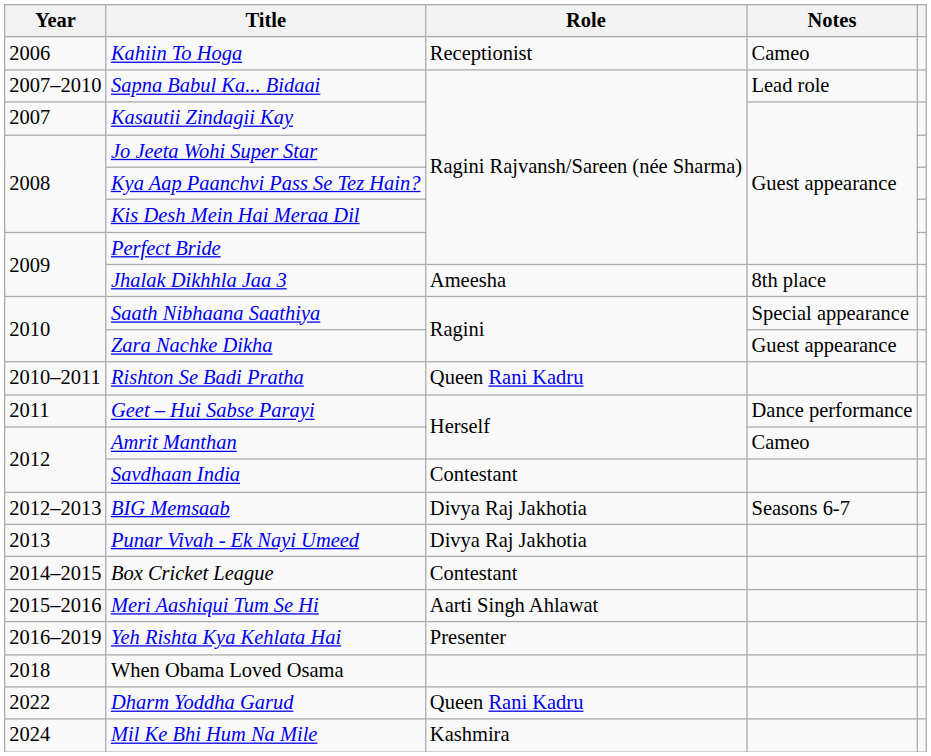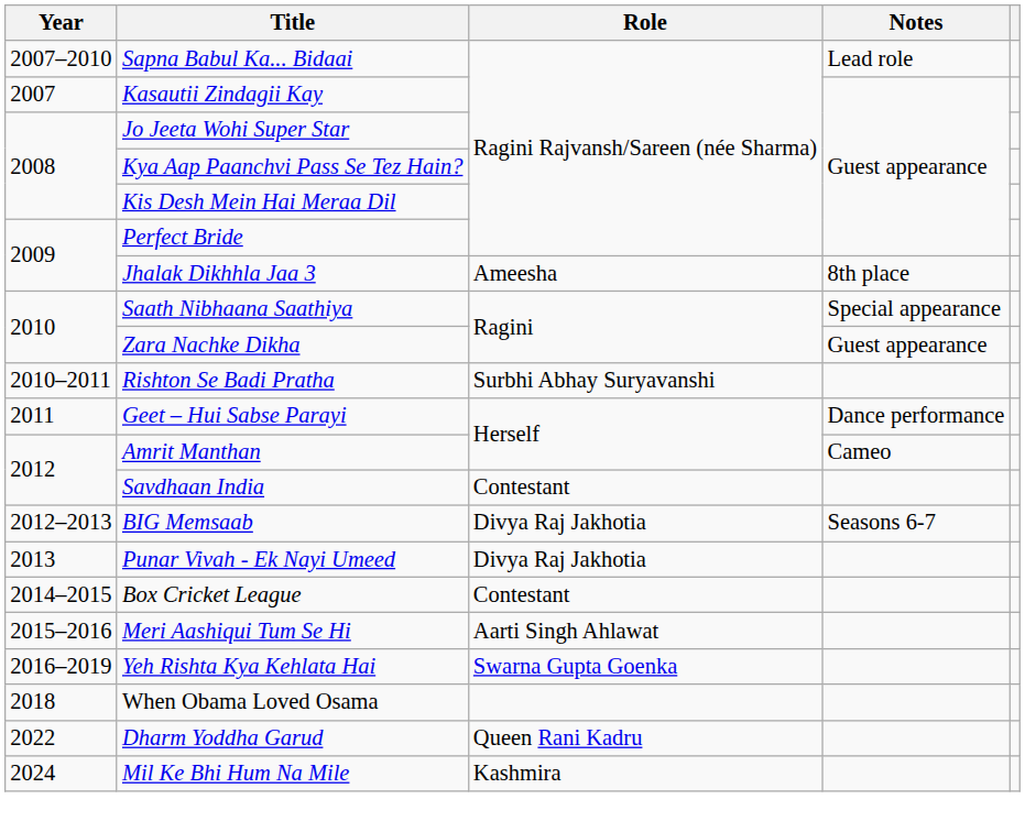- row: 2006 | Kahiin To Hoga | Receptionist | Cameo
Rishton Se Badi Pratha | Role: Queen Rani Kadru -> Surbhi Abhay Suryavanshi
Yeh Rishta Kya Kehlata Hai | Role: Presenter -> Swarna Gupta Goenka
